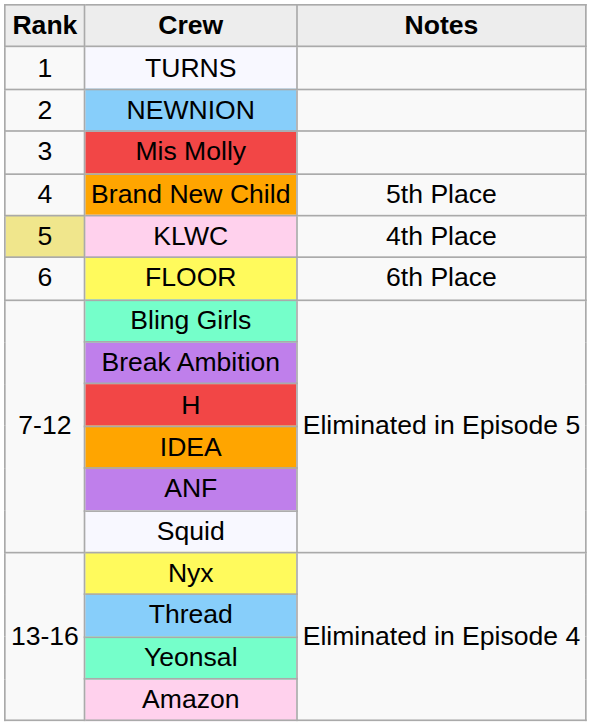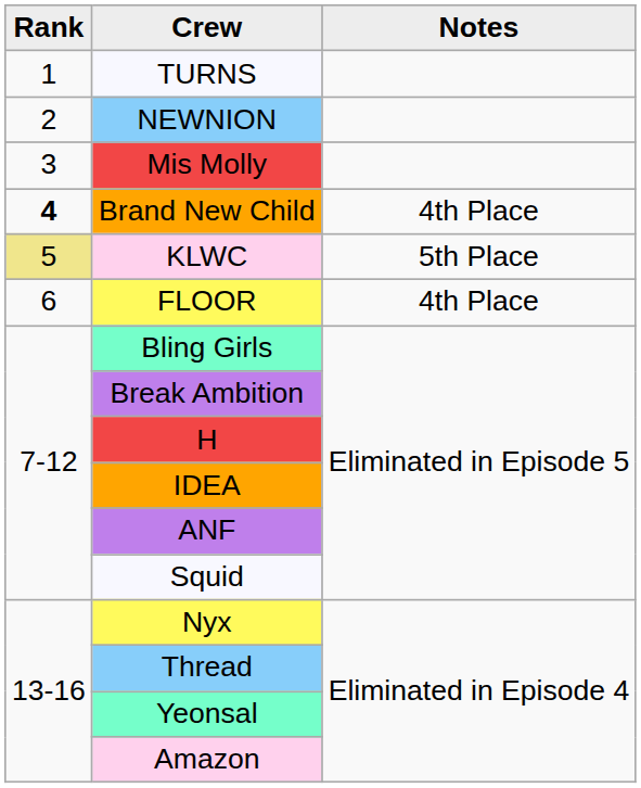Brand New Child | Rank: normal -> bold
Brand New Child | Notes: 5th Place -> 4th Place
KLWC | Notes: 4th Place -> 5th Place
FLOOR | Notes: 6th Place -> 4th Place
